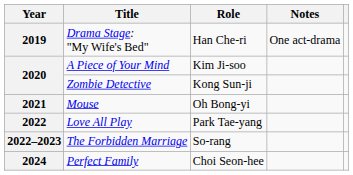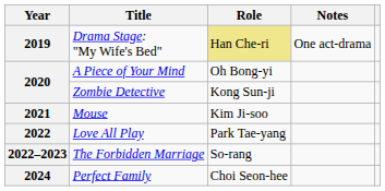Drama Stage: "My Wife's Bed" | Role: no background -> khaki background
A Piece of Your Mind | Role: Kim Ji-soo -> Oh Bong-yi
Mouse | Role: Oh Bong-yi -> Kim Ji-soo
